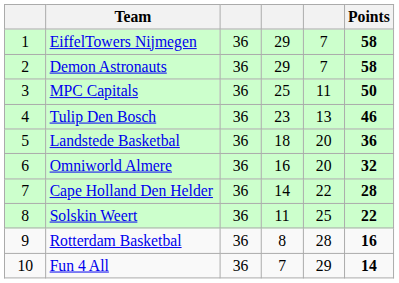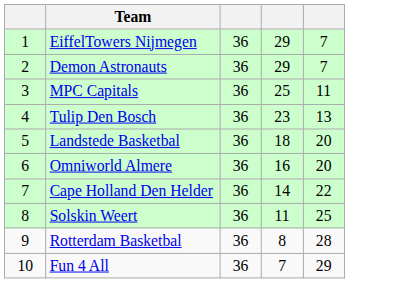- column: Points | 58 | 58 | 50 | 46 | 36 | 32 | 28 | 22 | 16 | 14
